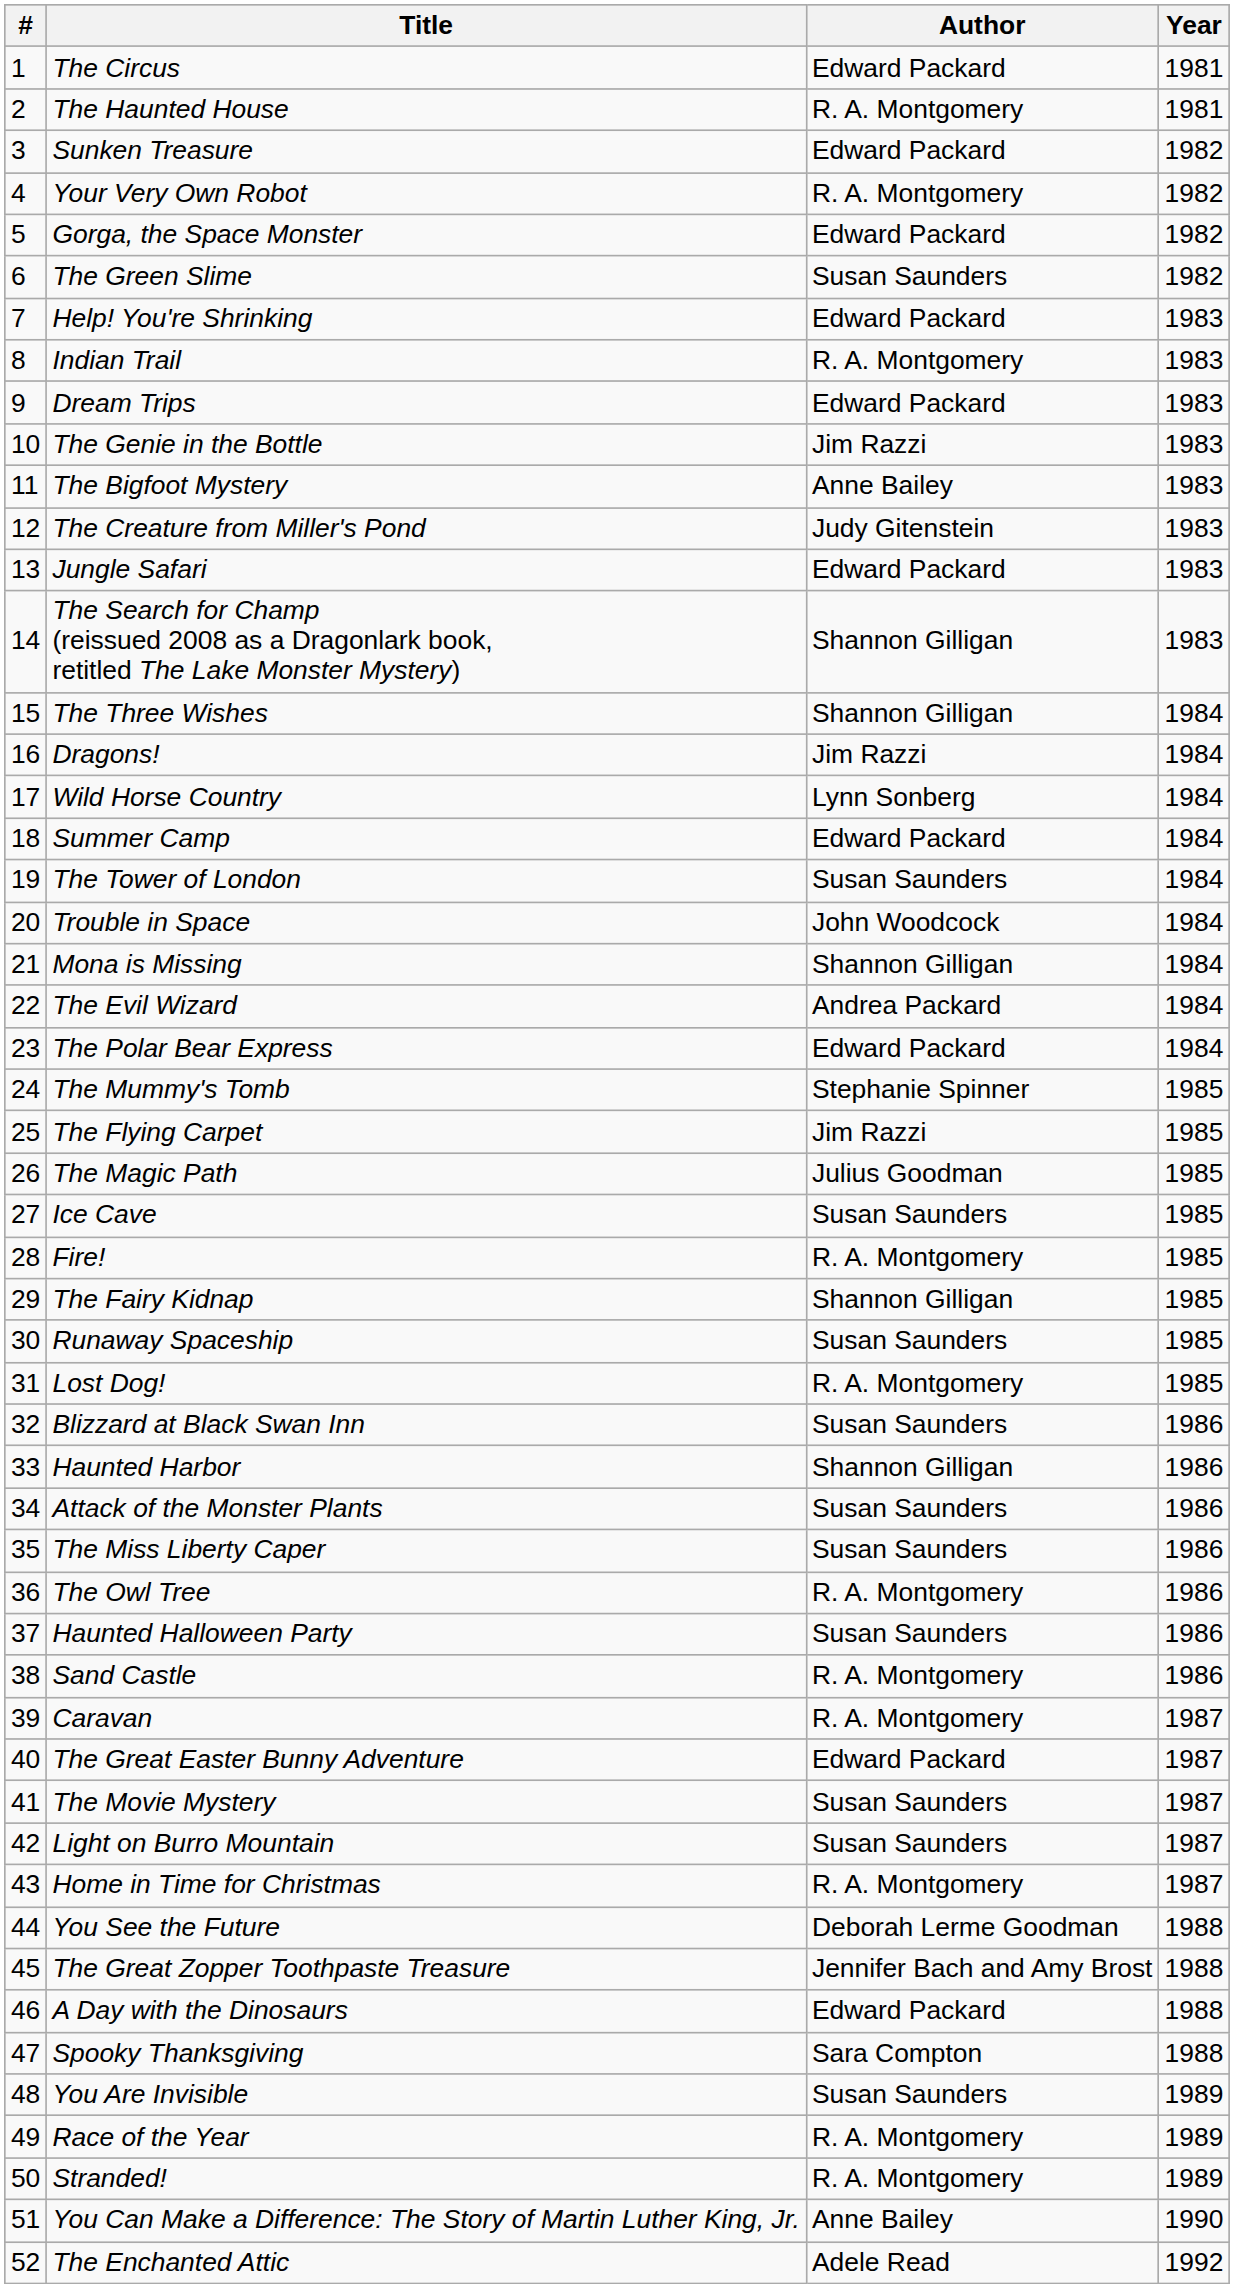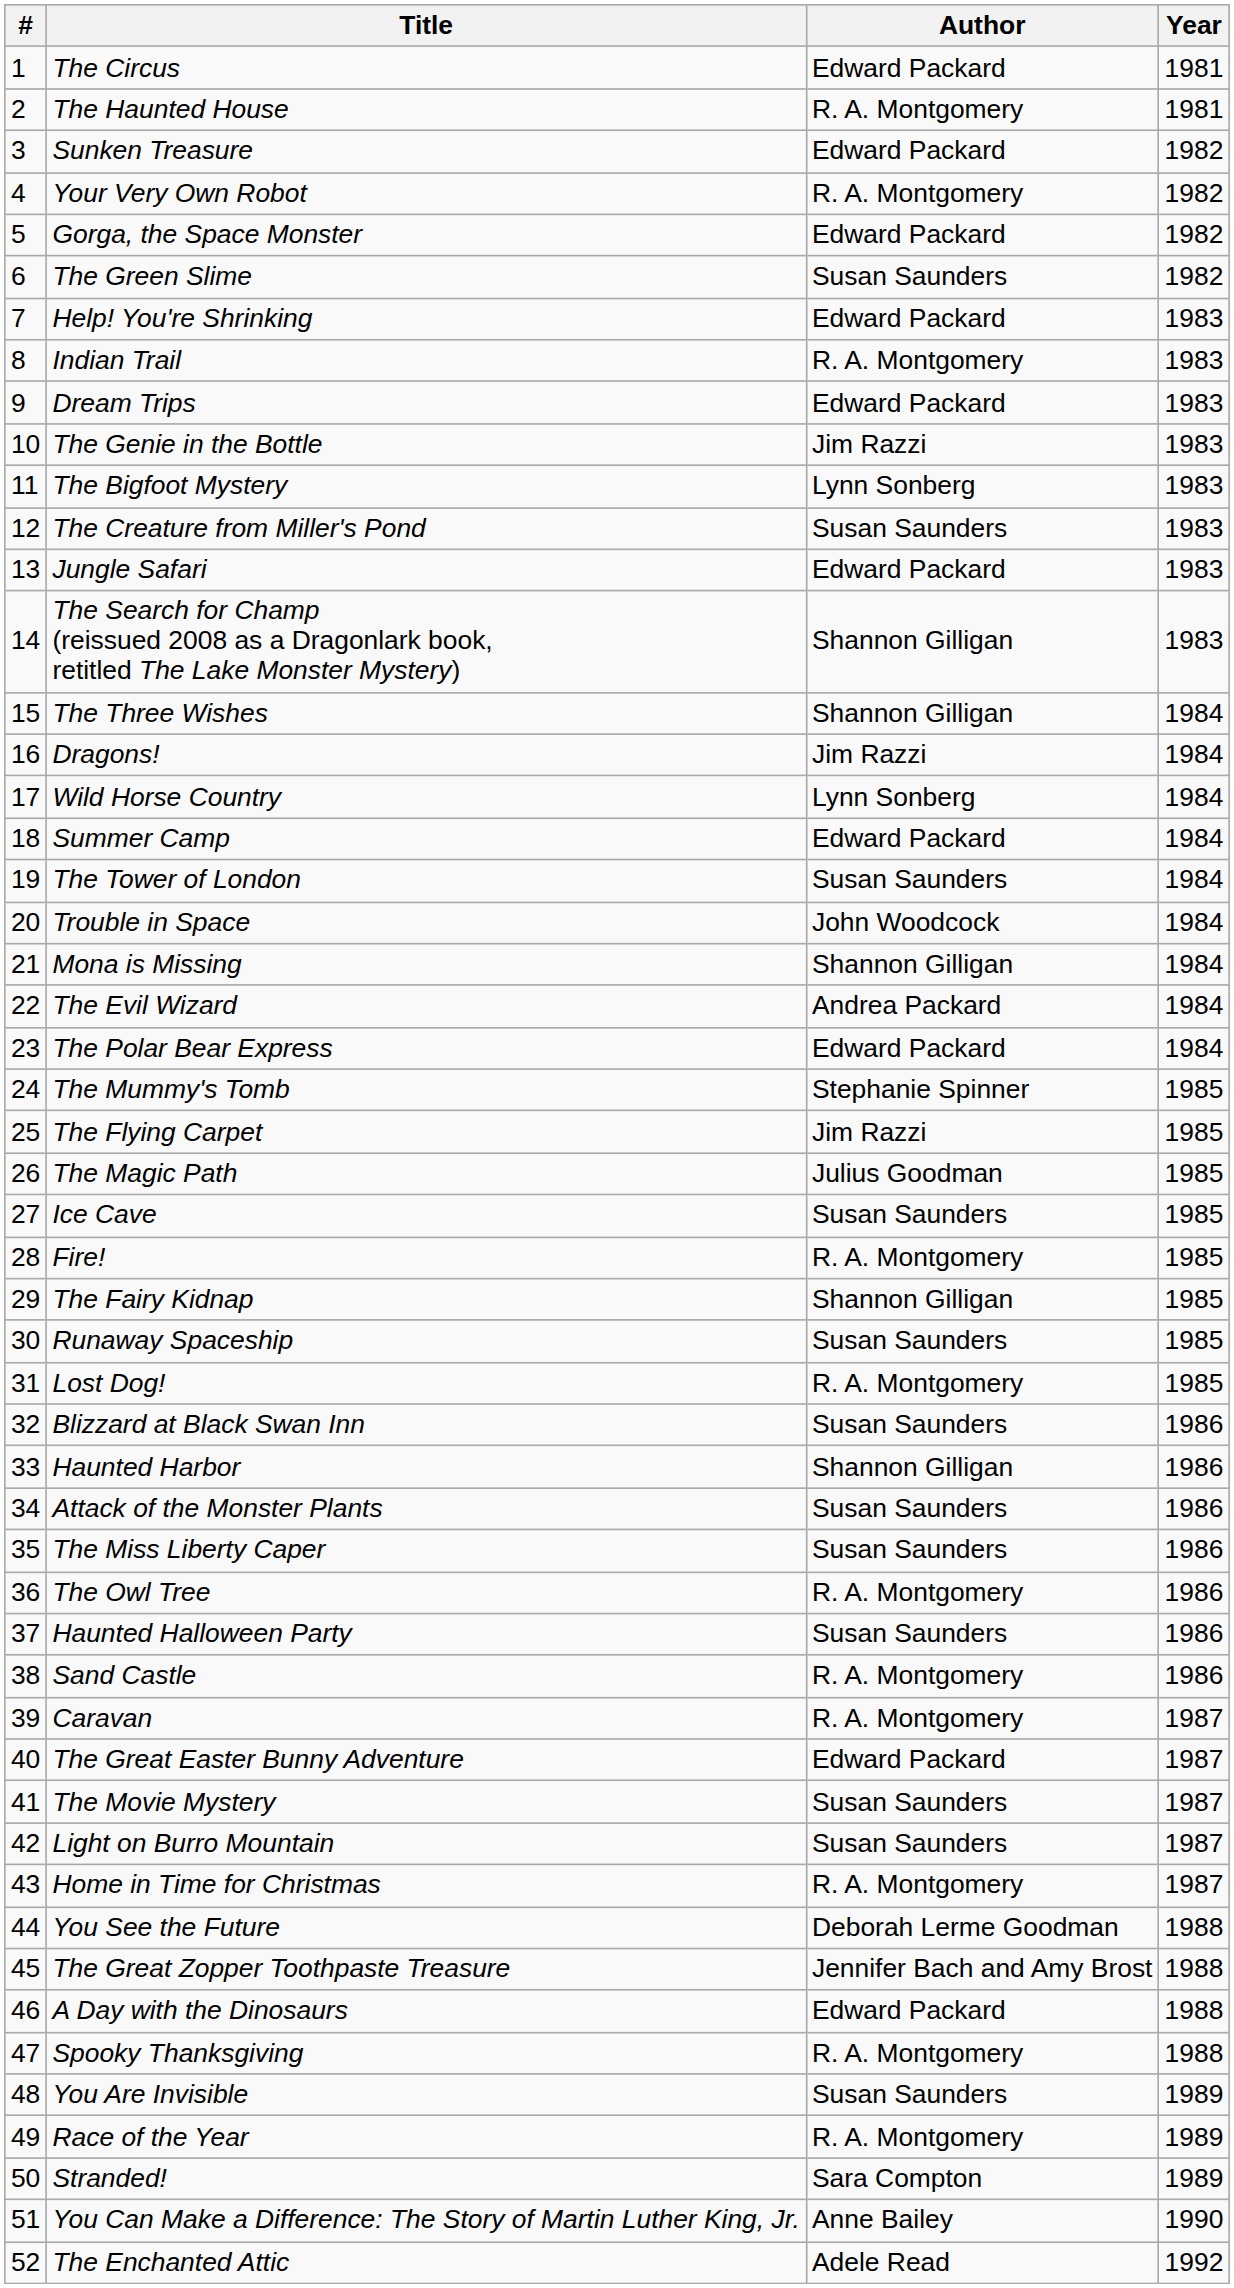The Bigfoot Mystery | Author: Anne Bailey -> Lynn Sonberg
The Creature from Miller's Pond | Author: Judy Gitenstein -> Susan Saunders
Spooky Thanksgiving | Author: Sara Compton -> R. A. Montgomery
Stranded! | Author: R. A. Montgomery -> Sara Compton
